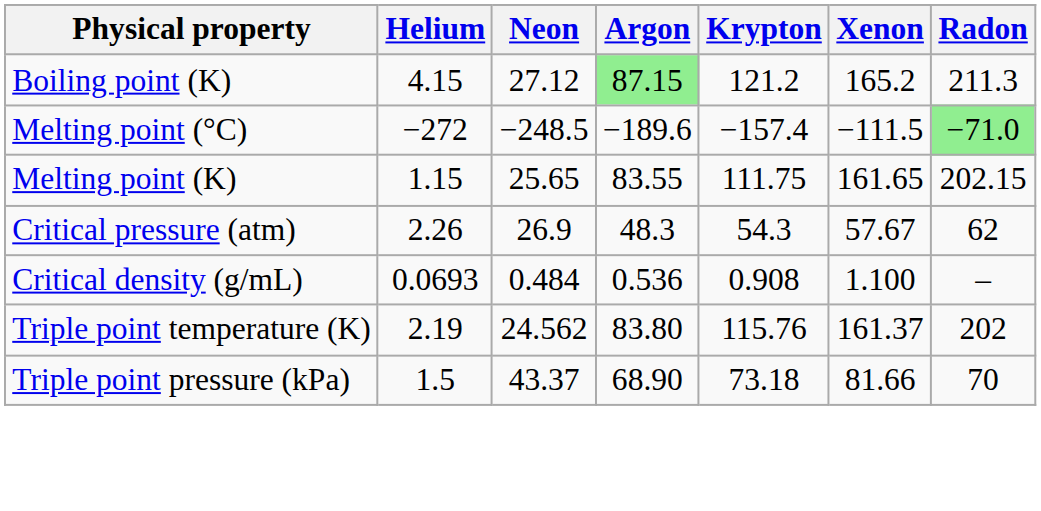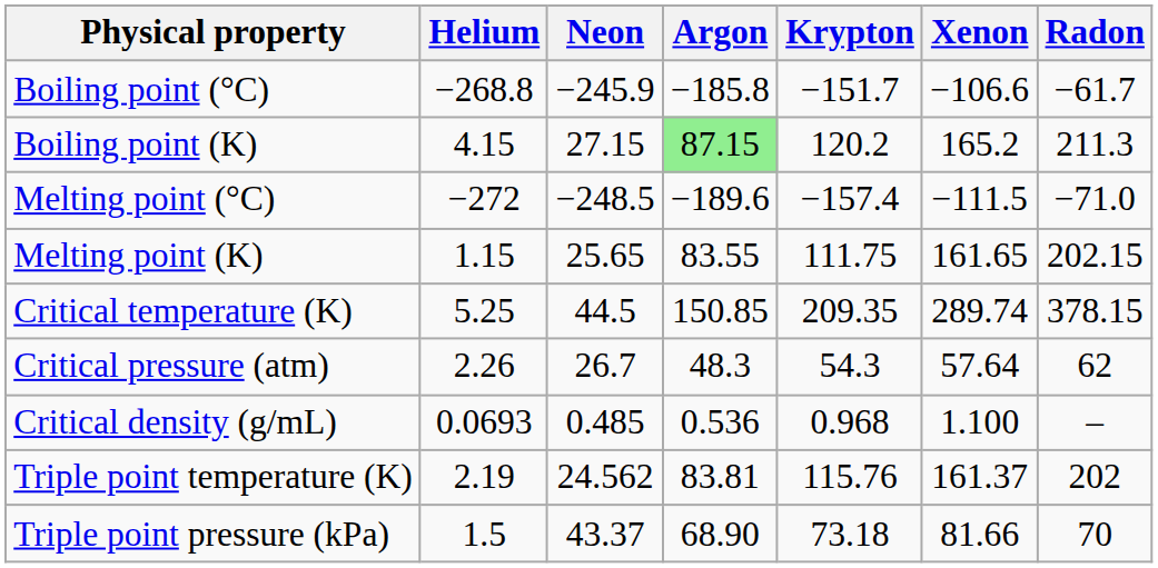+ row: Boiling point (°C) | −268.8 | −245.9 | −185.8 | −151.7 | −106.6 | −61.7
Boiling point (K) | Neon: 27.12 -> 27.15
Boiling point (K) | Krypton: 121.2 -> 120.2
Melting point (°C) | Radon: lightgreen background -> no background
+ row: Critical temperature (K) | 5.25 | 44.5 | 150.85 | 209.35 | 289.74 | 378.15
Critical pressure (atm) | Neon: 26.9 -> 26.7
Critical pressure (atm) | Xenon: 57.67 -> 57.64
Critical density (g/mL) | Neon: 0.484 -> 0.485
Critical density (g/mL) | Krypton: 0.908 -> 0.968
Triple point temperature (K) | Argon: 83.80 -> 83.81
